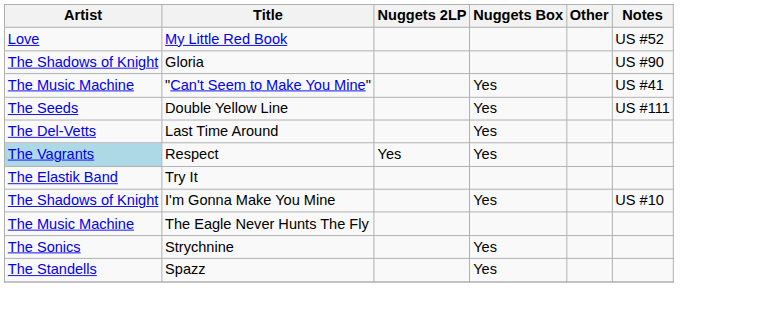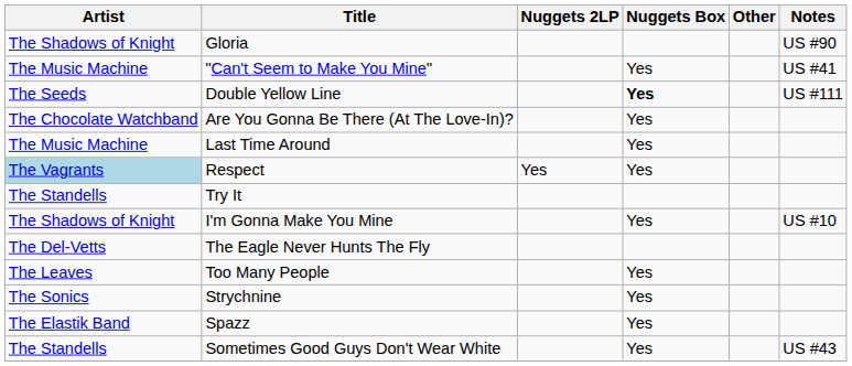- row: Love | My Little Red Book | US #52
Double Yellow Line | Nuggets Box: normal -> bold
+ row: The Chocolate Watchband | Are You Gonna Be There (At The Love-In)? | Yes
Last Time Around | Artist: The Del-Vetts -> The Music Machine
Try It | Artist: The Elastik Band -> The Standells
The Eagle Never Hunts The Fly | Artist: The Music Machine -> The Del-Vetts
+ row: The Leaves | Too Many People | Yes
Spazz | Artist: The Standells -> The Elastik Band
+ row: The Standells | Sometimes Good Guys Don't Wear White | Yes | US #43
